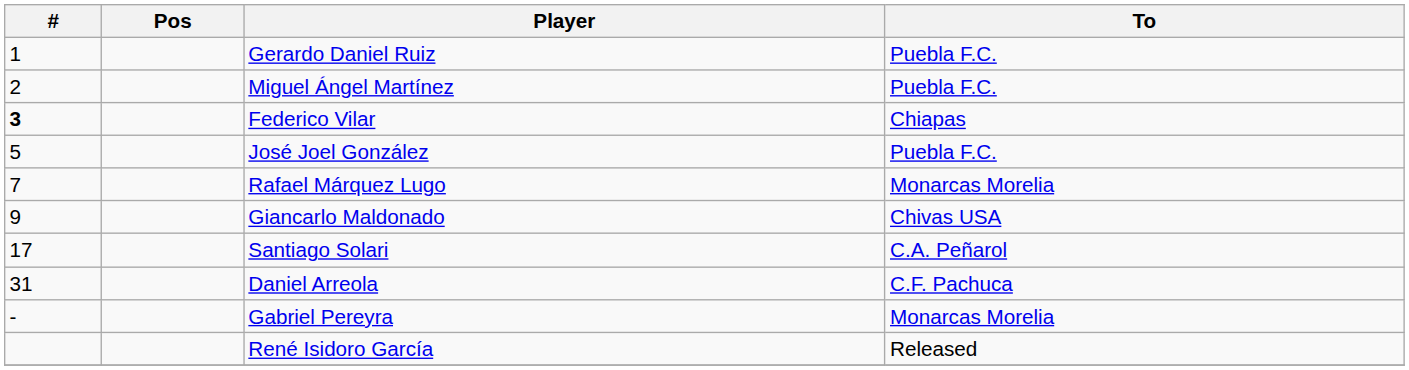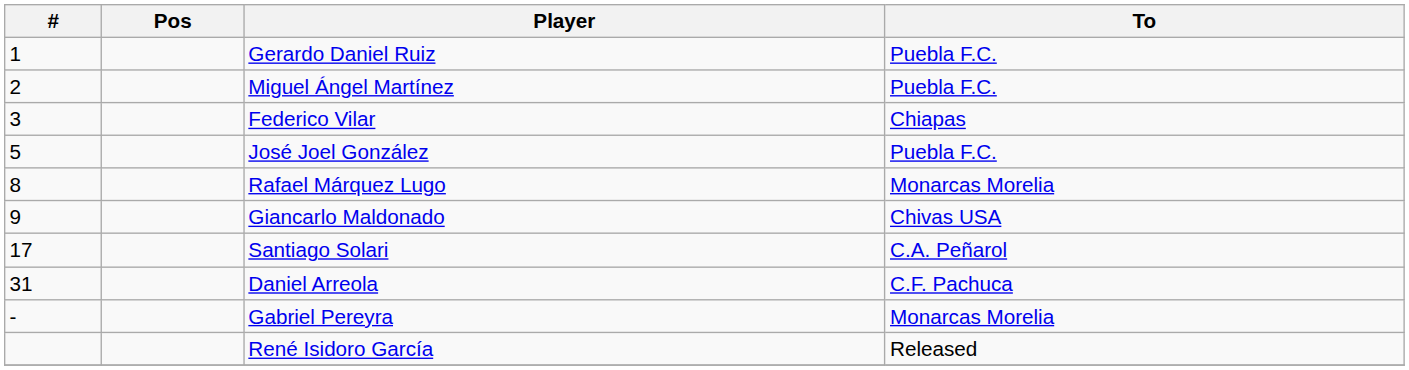Federico Vilar | #: bold -> normal
Rafael Márquez Lugo | #: 7 -> 8
